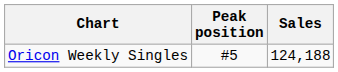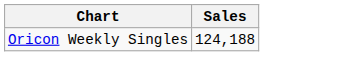- column: Peak position | #5
